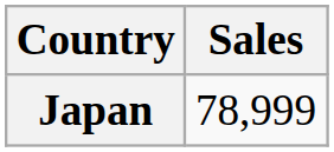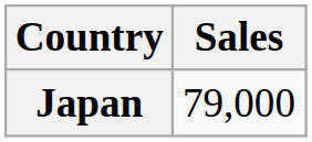Japan | Sales: 78,999 -> 79,000
